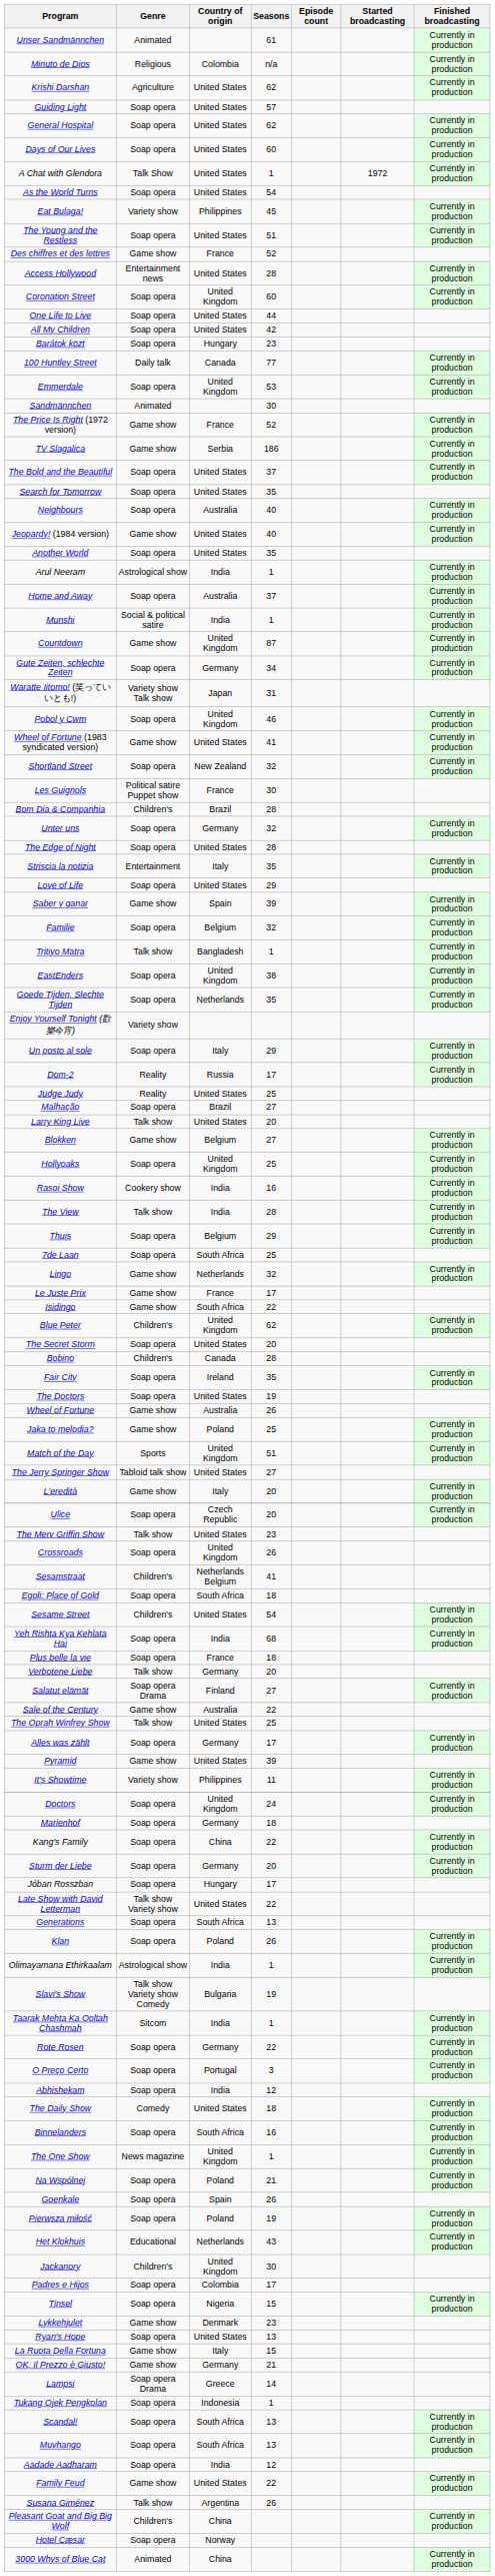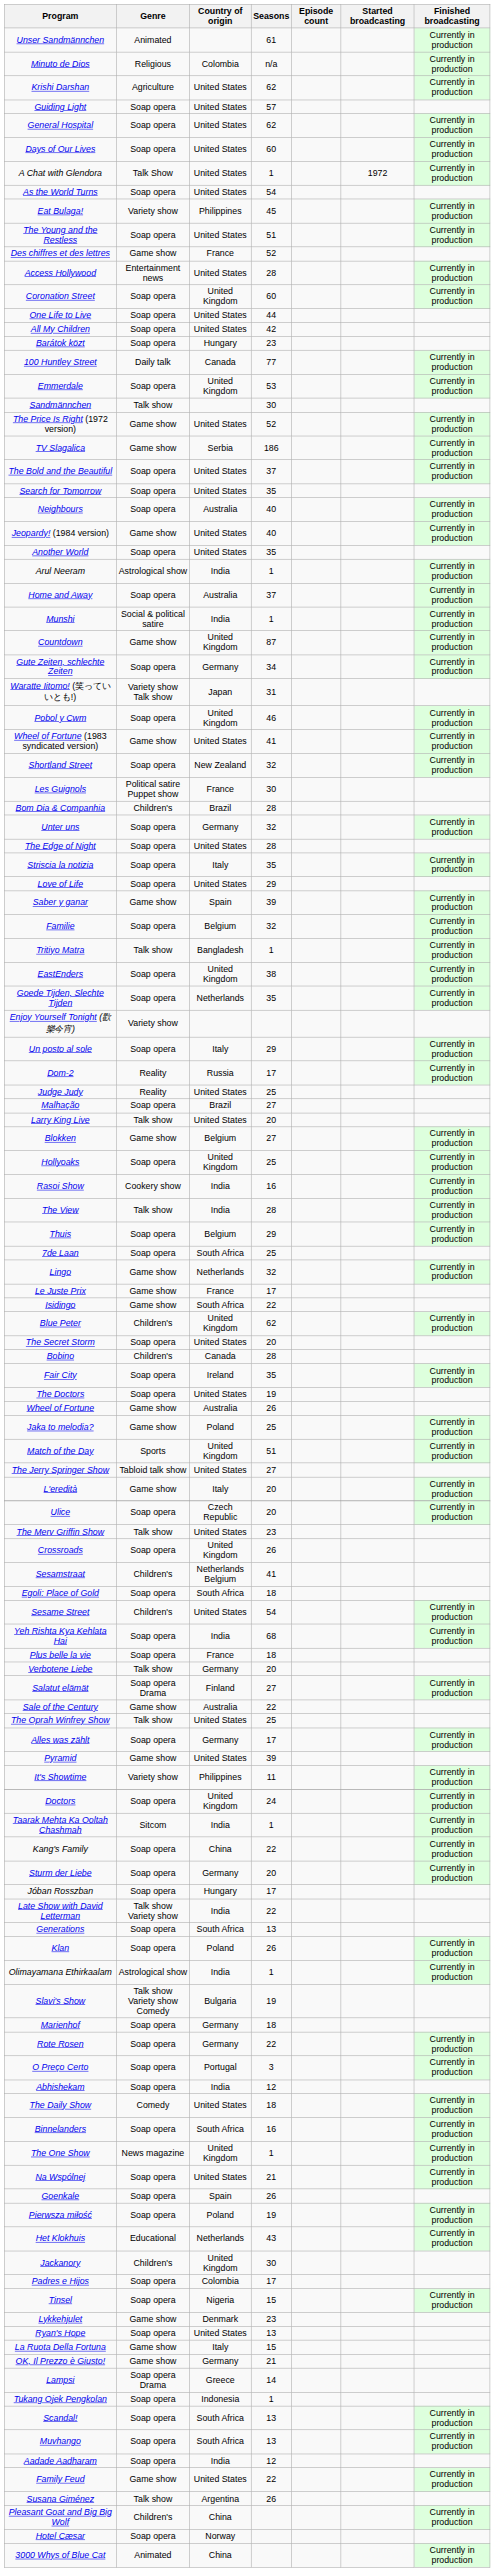Sandmännchen | Genre: Animated -> Talk show
The Price Is Right (1972 version) | Country of origin: France -> United States
Striscia la notizia | Genre: Entertainment -> Soap opera
rows swapped: Taarak Mehta Ka Ooltah Chashmah <-> Marienhof
Late Show with David Letterman | Country of origin: United States -> India
Na Wspólnej | Country of origin: Poland -> United States
